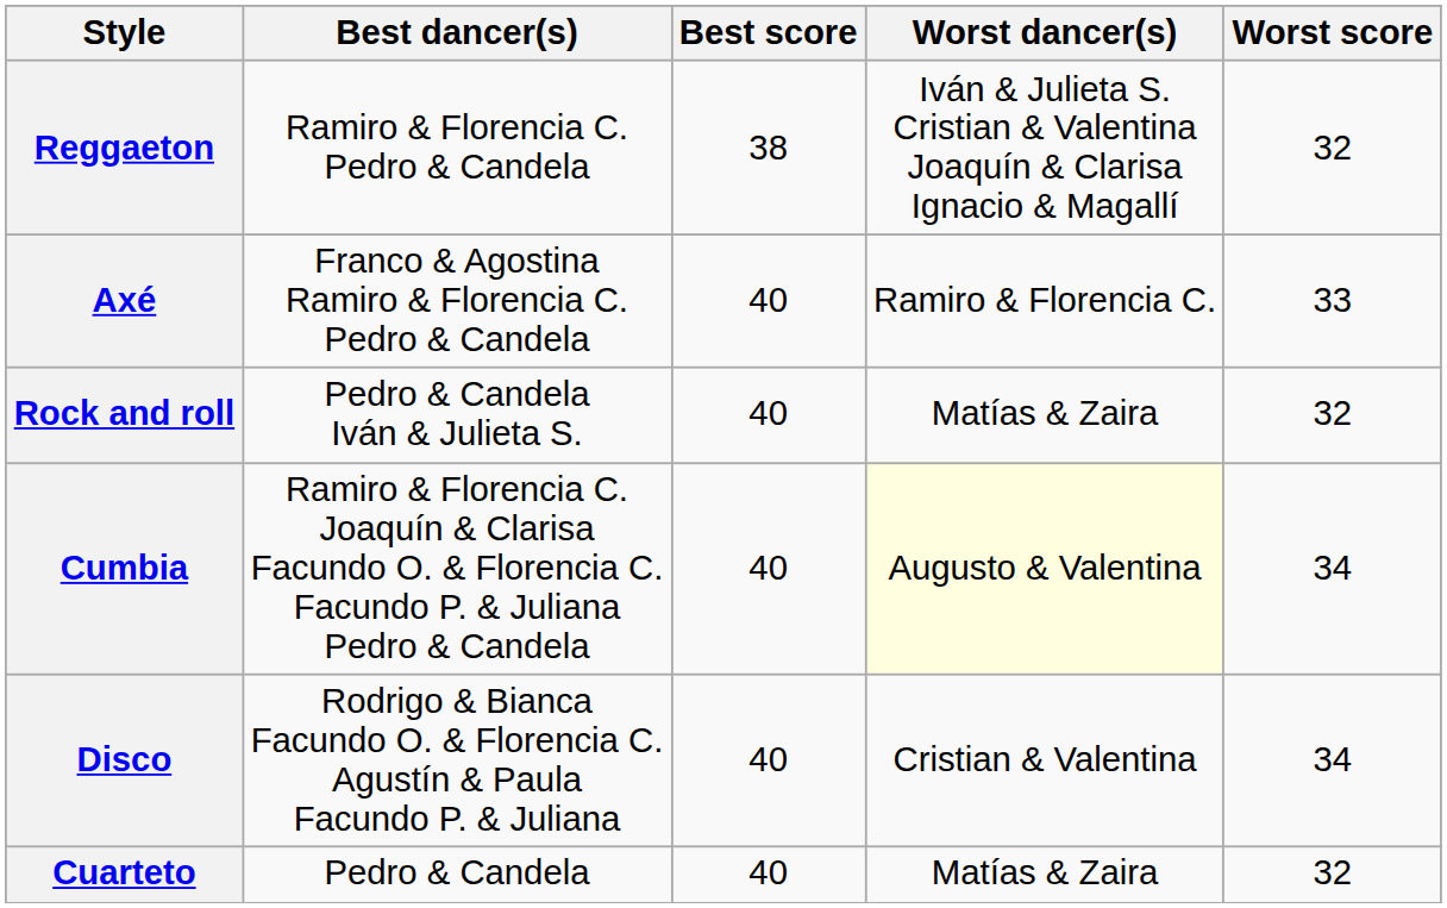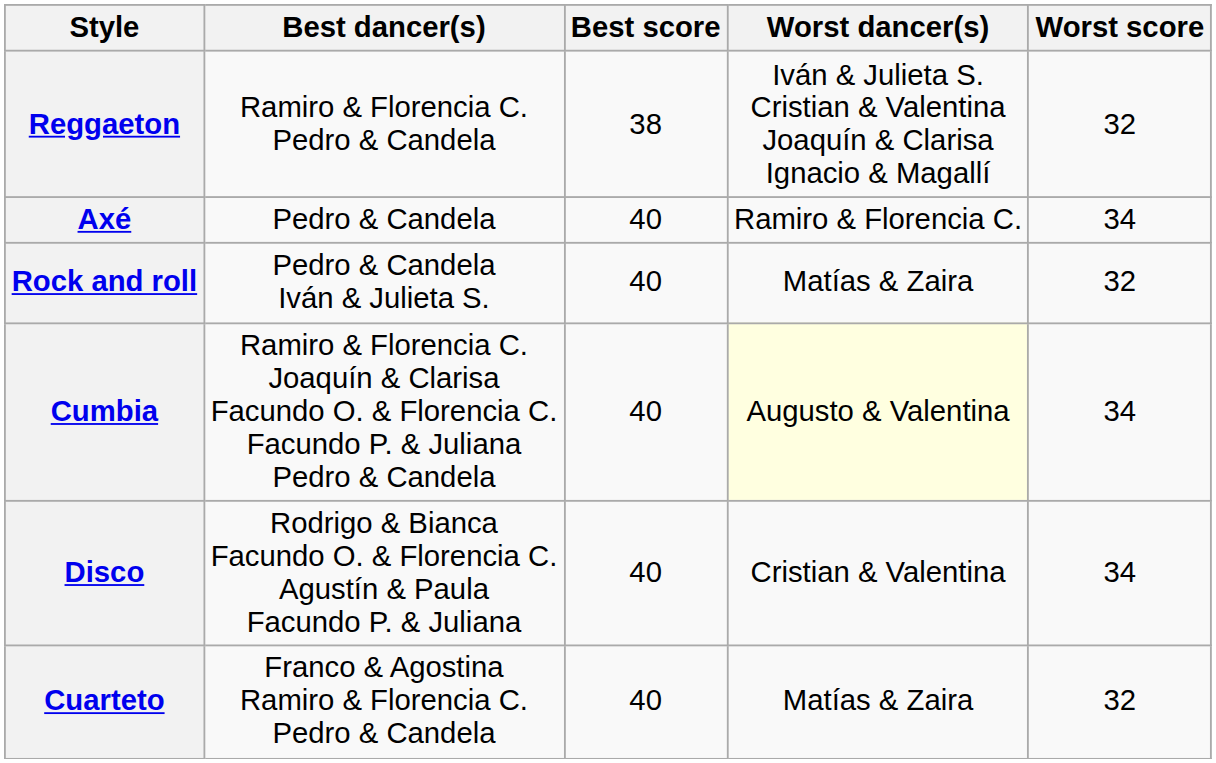Axé | Best dancer(s): Franco & Agostina Ramiro & Florencia C. Pedro & Candela -> Pedro & Candela
Axé | Worst score: 33 -> 34
Cuarteto | Best dancer(s): Pedro & Candela -> Franco & Agostina Ramiro & Florencia C. Pedro & Candela
